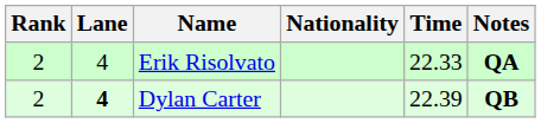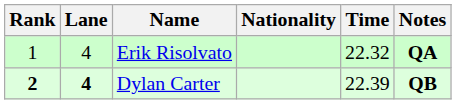Erik Risolvato | Rank: 2 -> 1
Erik Risolvato | Time: 22.33 -> 22.32
Dylan Carter | Rank: normal -> bold
